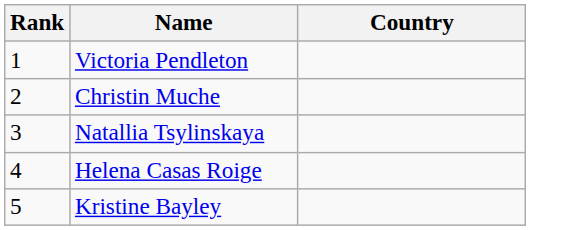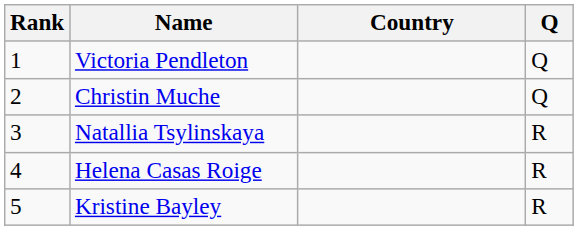+ column: Q | Q | Q | R | R | R
